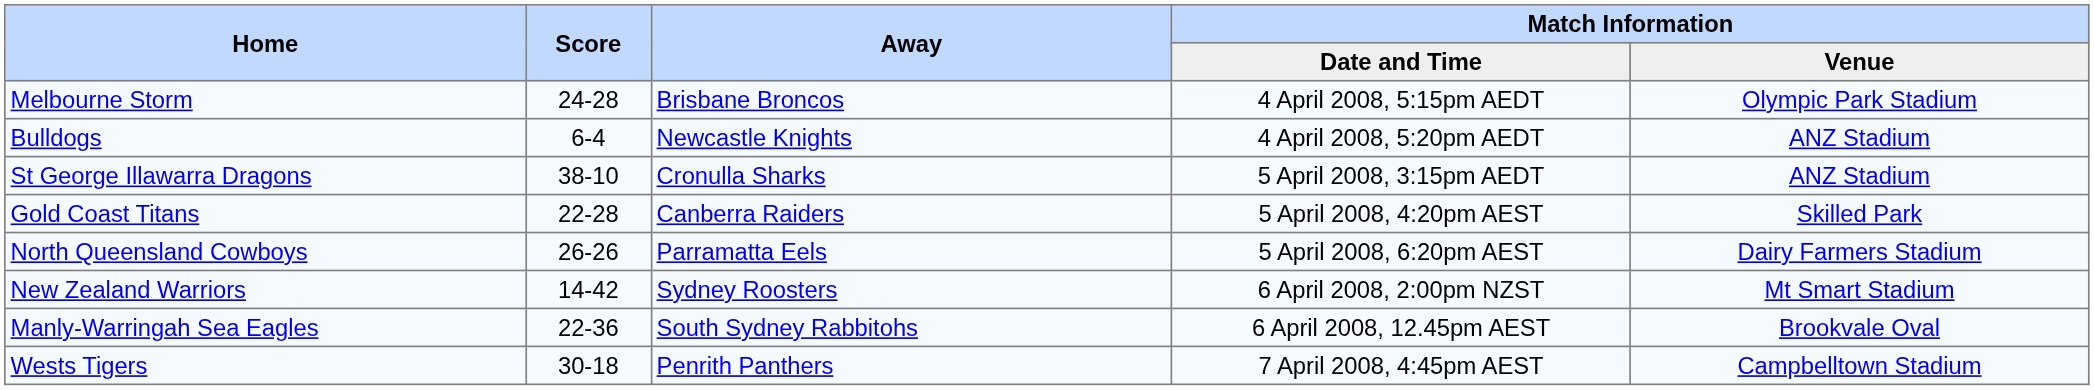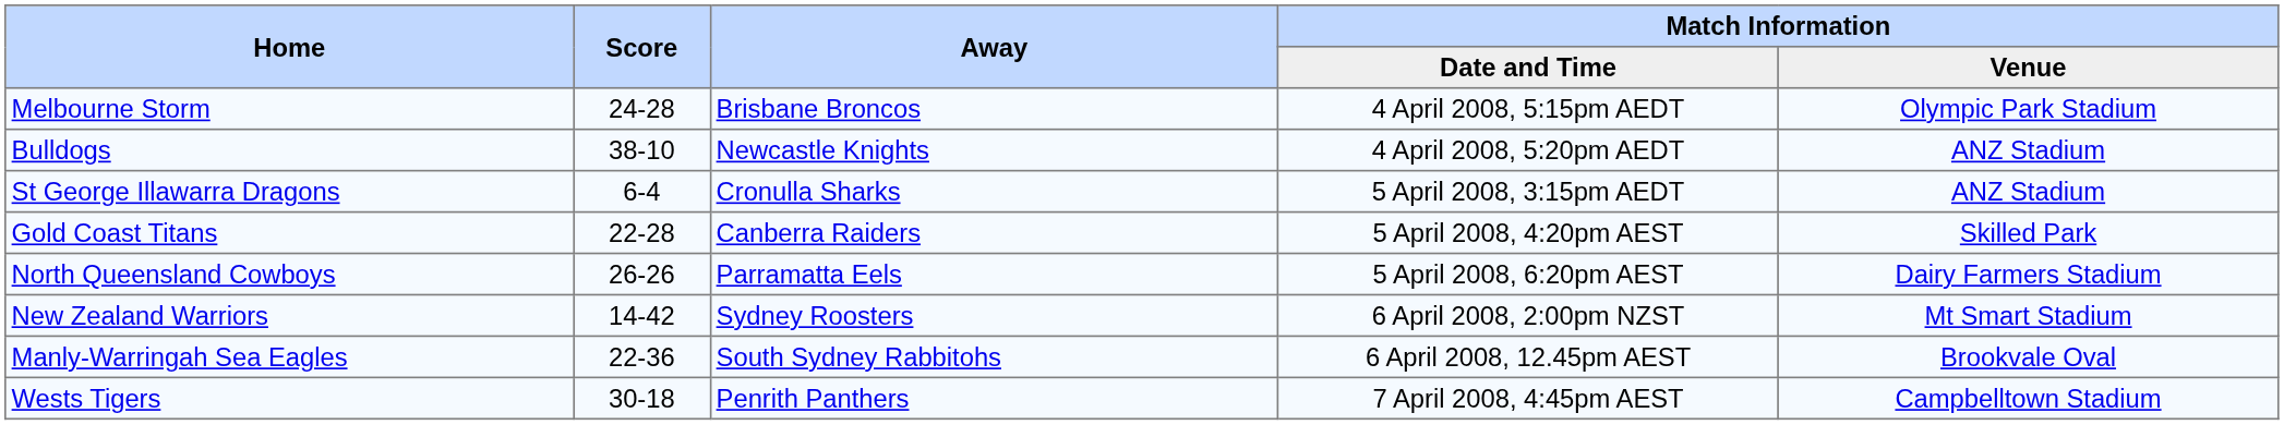Bulldogs | Score: 6-4 -> 38-10
St George Illawarra Dragons | Score: 38-10 -> 6-4
